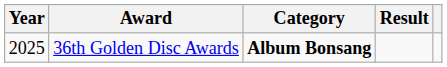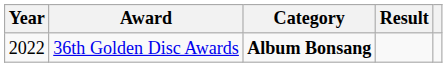36th Golden Disc Awards | Year: 2025 -> 2022
